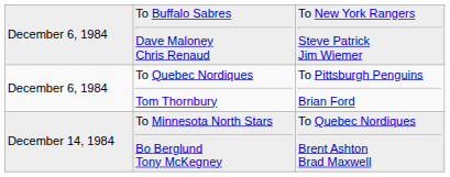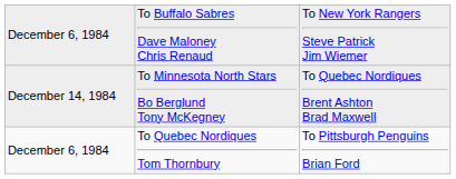rows swapped: December 6, 1984 / To Quebec Nordiques Tom Thornbury <-> December 14, 1984
